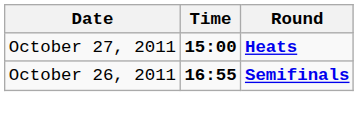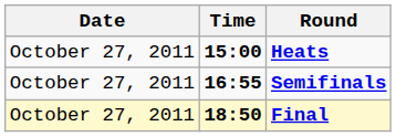Semifinals | Date: October 26, 2011 -> October 27, 2011
+ row: October 27, 2011 | 18:50 | Final
